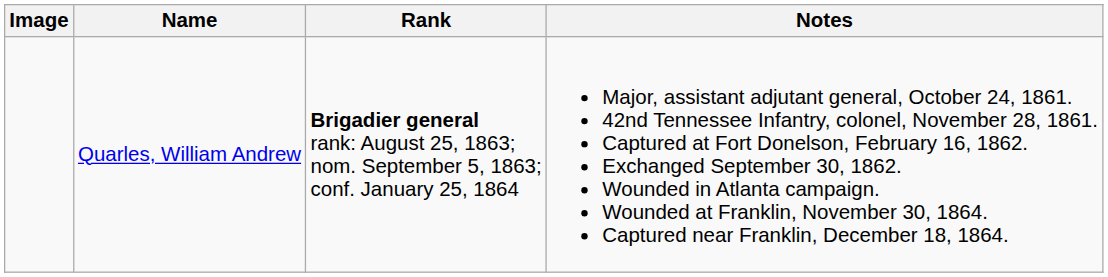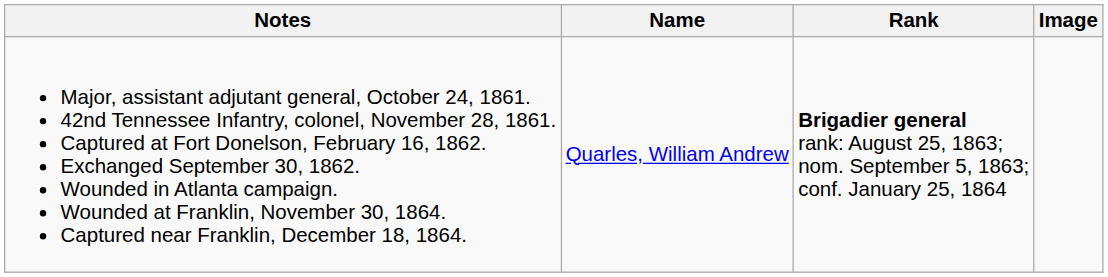columns swapped: Image <-> Notes
